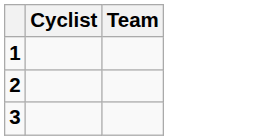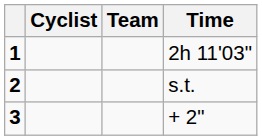+ column: Time | 2h 11'03" | s.t. | + 2"
